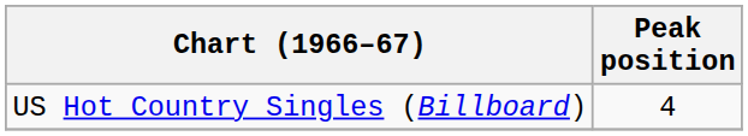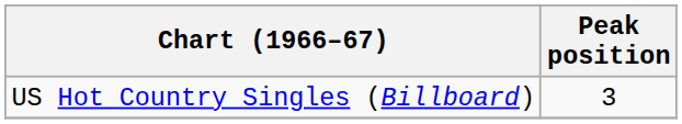US Hot Country Singles (Billboard) | Peak position: 4 -> 3
